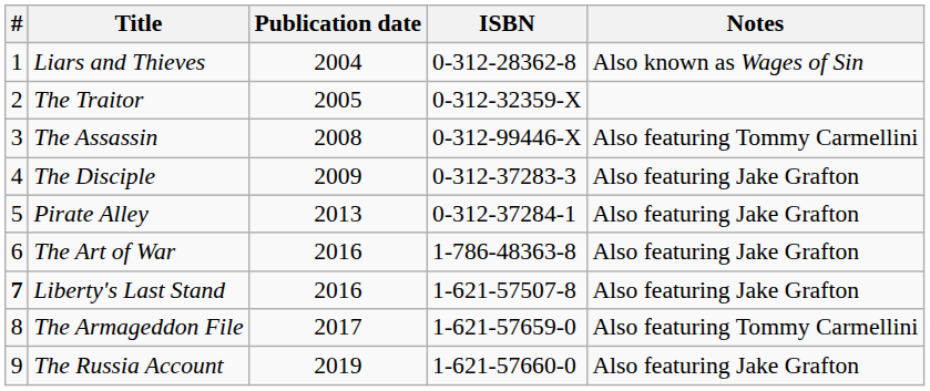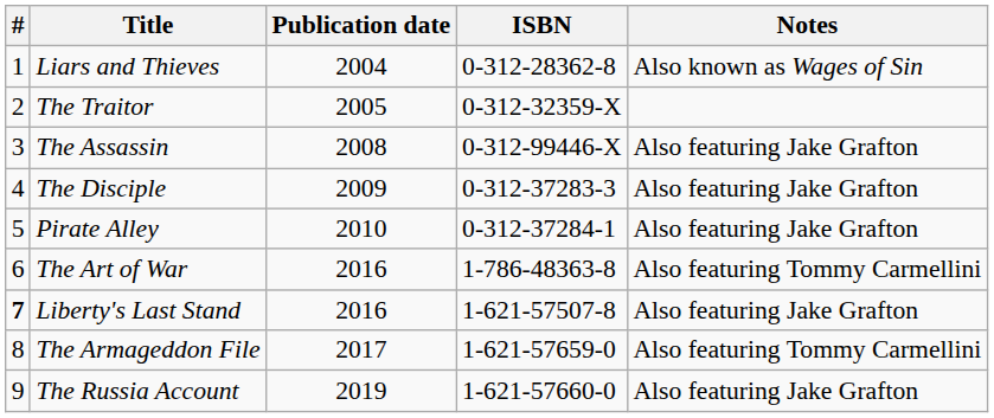The Assassin | Notes: Also featuring Tommy Carmellini -> Also featuring Jake Grafton
Pirate Alley | Publication date: 2013 -> 2010
The Art of War | Notes: Also featuring Jake Grafton -> Also featuring Tommy Carmellini
